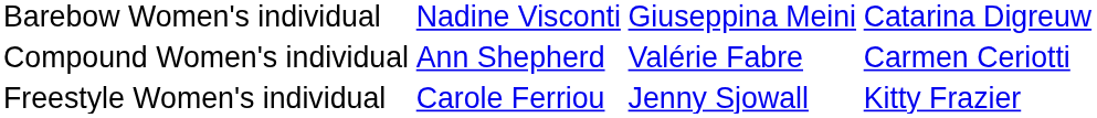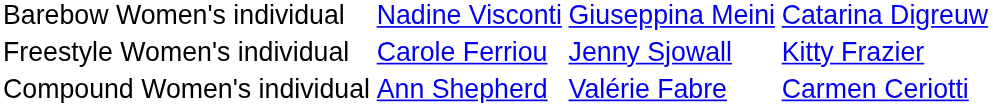rows swapped: Freestyle Women's individual <-> Compound Women's individual
